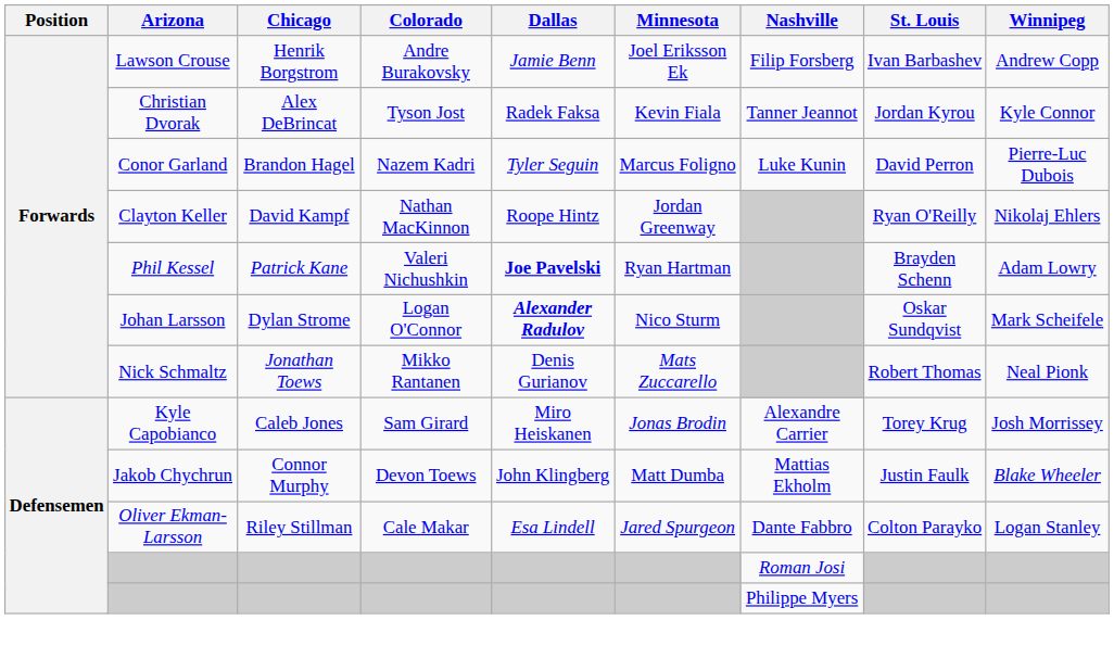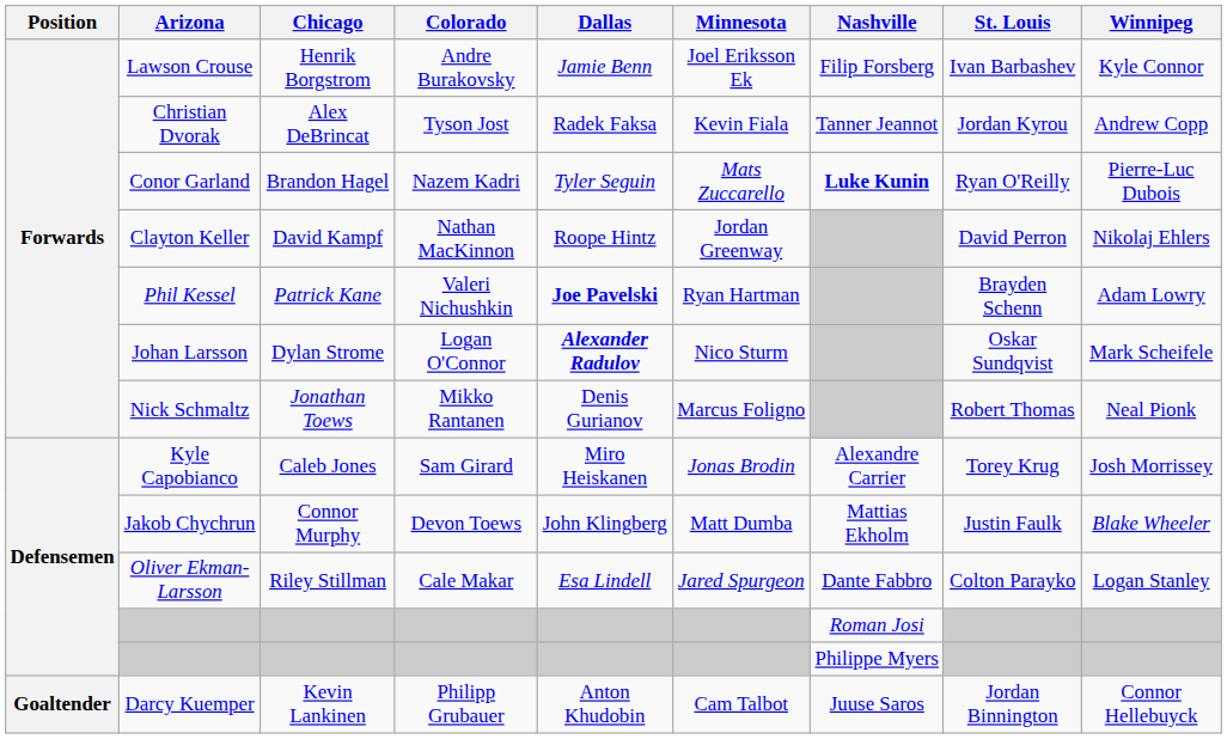Lawson Crouse | Winnipeg: Andrew Copp -> Kyle Connor
Christian Dvorak | Winnipeg: Kyle Connor -> Andrew Copp
Conor Garland | Minnesota: Marcus Foligno -> Mats Zuccarello
Conor Garland | Nashville: normal -> bold
Conor Garland | St. Louis: David Perron -> Ryan O'Reilly
Clayton Keller | St. Louis: Ryan O'Reilly -> David Perron
Nick Schmaltz | Minnesota: Mats Zuccarello -> Marcus Foligno
+ row: Goaltender | Darcy Kuemper | Kevin Lankinen | Philipp Grubauer | Anton Khudobin | Cam Talbot | Juuse Saros | Jordan Binnington | Connor Hellebuyck
